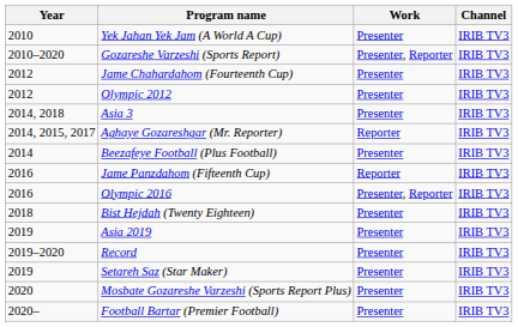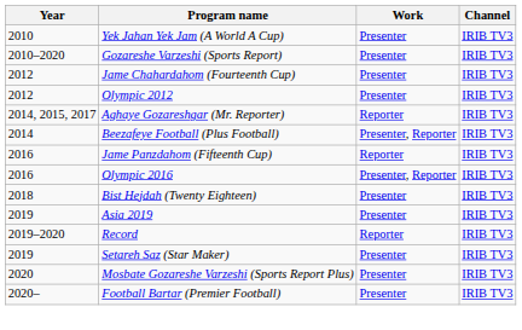Gozareshe Varzeshi (Sports Report) | Work: Presenter, Reporter -> Presenter
- row: 2014, 2018 | Asia 3 | Presenter | IRIB TV3
Beezafeye Football (Plus Football) | Work: Presenter -> Presenter, Reporter
Record | Work: Presenter -> Reporter
